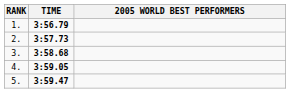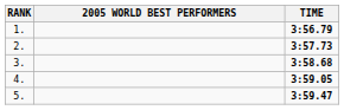columns swapped: 2005 WORLD BEST PERFORMERS <-> TIME
